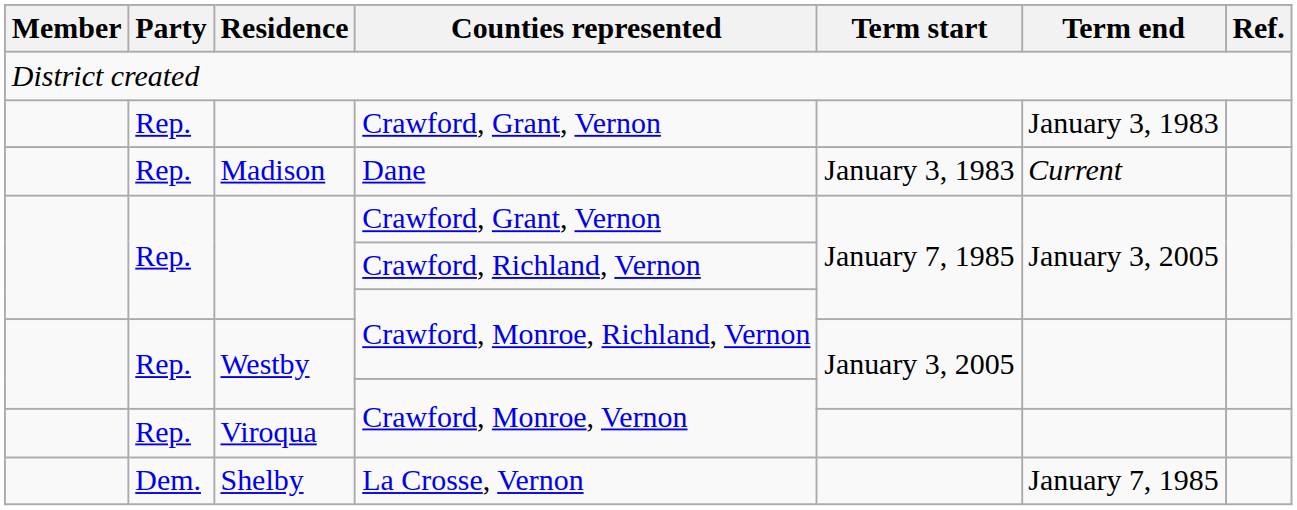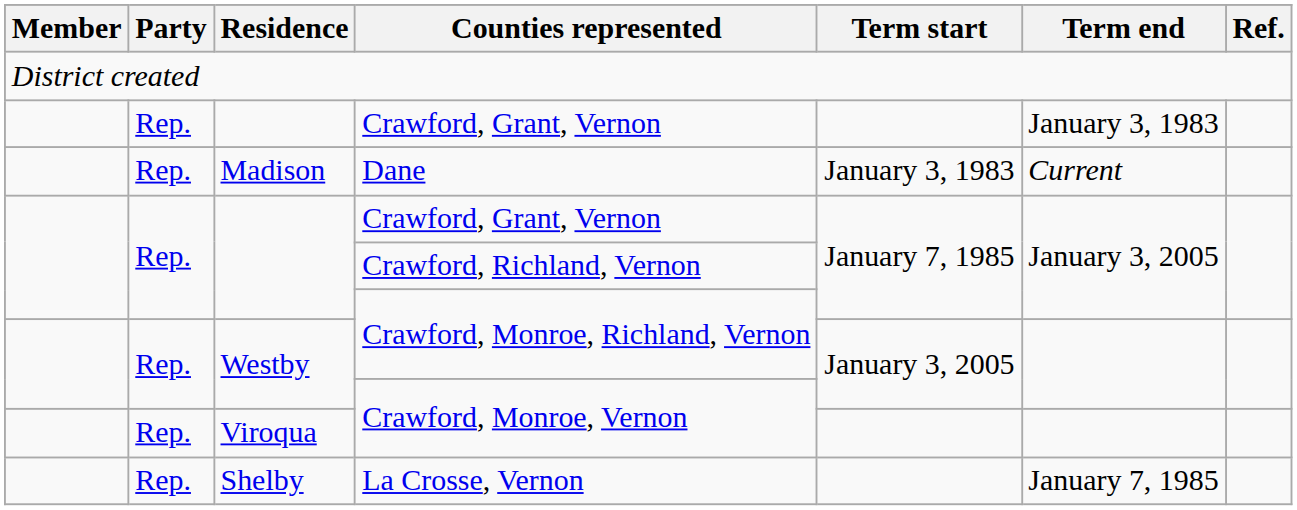La Crosse, Vernon | Party: Dem. -> Rep.
